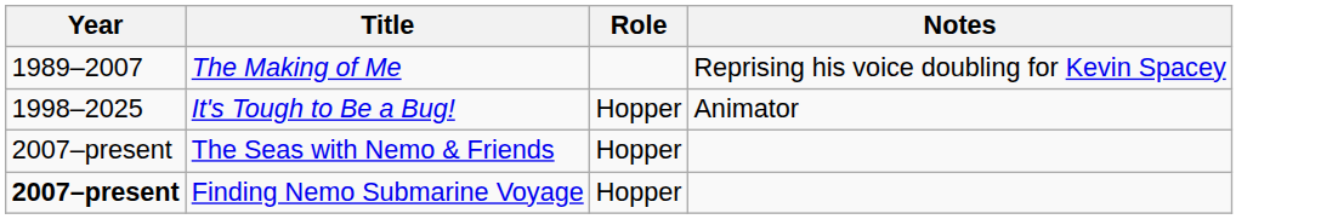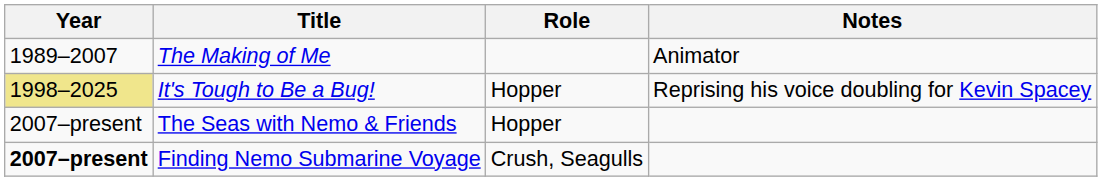The Making of Me | Notes: Reprising his voice doubling for Kevin Spacey -> Animator
It's Tough to Be a Bug! | Year: no background -> khaki background
It's Tough to Be a Bug! | Notes: Animator -> Reprising his voice doubling for Kevin Spacey
Finding Nemo Submarine Voyage | Role: Hopper -> Crush, Seagulls
